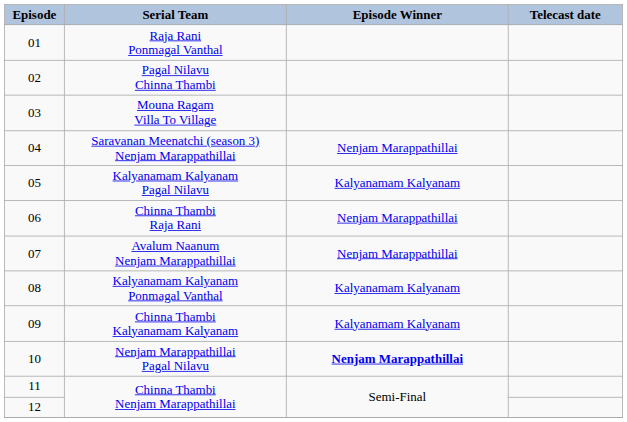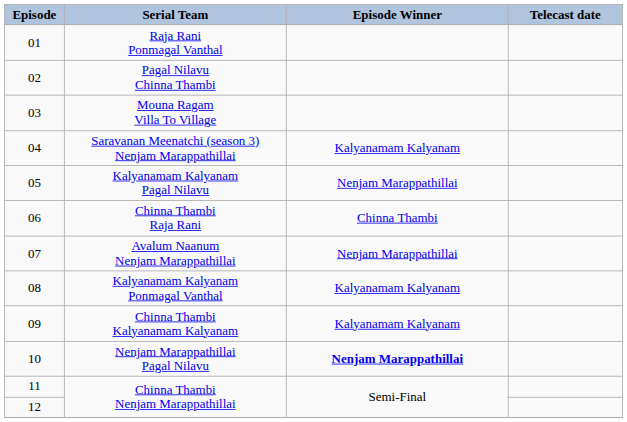Saravanan Meenatchi (season 3) Nenjam Marappathillai | Episode Winner: Nenjam Marappathillai -> Kalyanamam Kalyanam
Kalyanamam Kalyanam Pagal Nilavu | Episode Winner: Kalyanamam Kalyanam -> Nenjam Marappathillai
Chinna Thambi Raja Rani | Episode Winner: Nenjam Marappathillai -> Chinna Thambi
